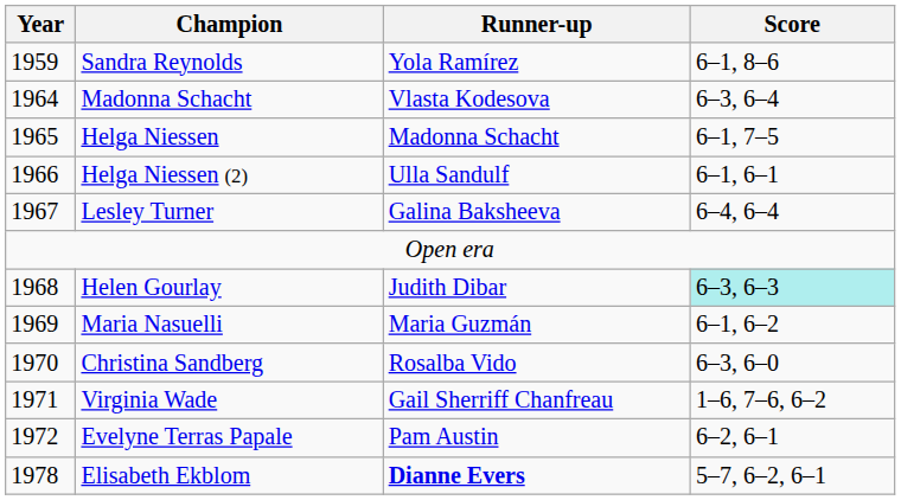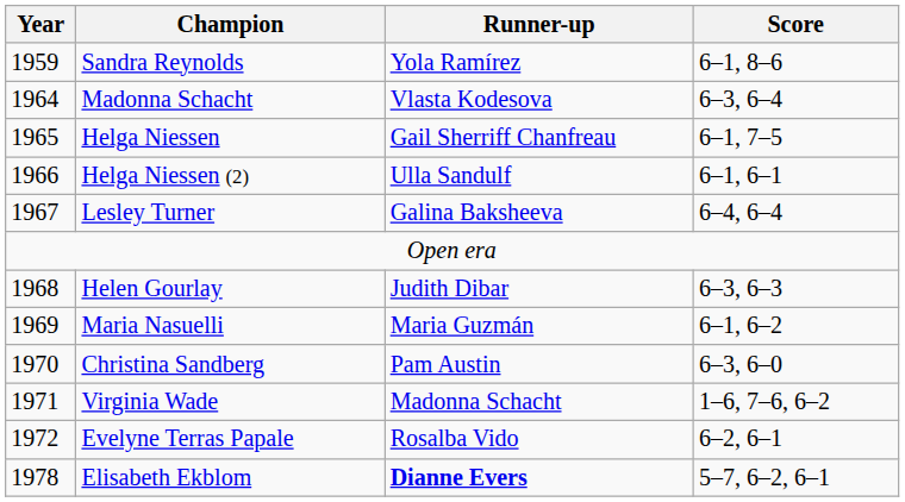Helga Niessen | Runner-up: Madonna Schacht -> Gail Sherriff Chanfreau
Helen Gourlay | Score: paleturquoise background -> no background
Christina Sandberg | Runner-up: Rosalba Vido -> Pam Austin
Virginia Wade | Runner-up: Gail Sherriff Chanfreau -> Madonna Schacht
Evelyne Terras Papale | Runner-up: Pam Austin -> Rosalba Vido
